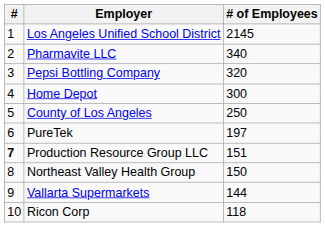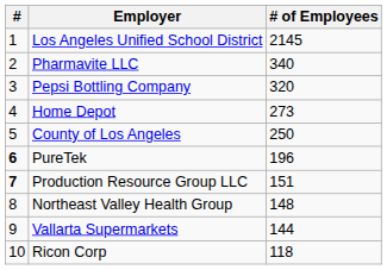Home Depot | # of Employees: 300 -> 273
PureTek | #: normal -> bold
PureTek | # of Employees: 197 -> 196
Northeast Valley Health Group | # of Employees: 150 -> 148
